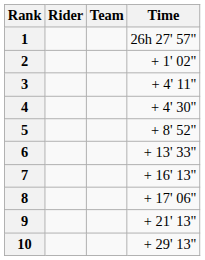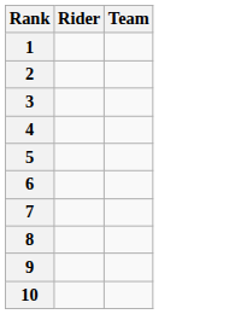- column: Time | 26h 27' 57" | + 1' 02" | + 4' 11" | + 4' 30" | + 8' 52" | + 13' 33" | + 16' 13" | + 17' 06" | + 21' 13" | + 29' 13"
